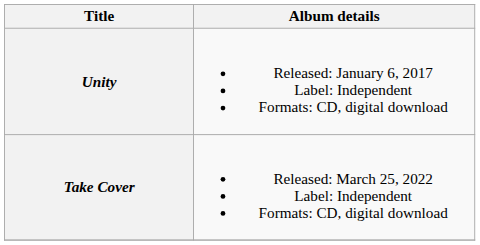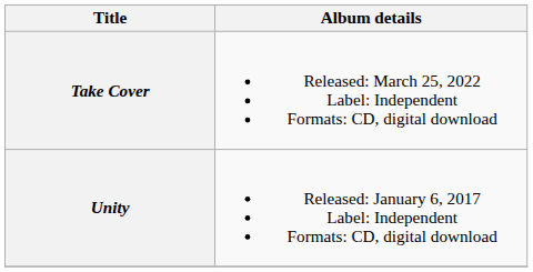rows swapped: Unity <-> Take Cover
